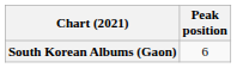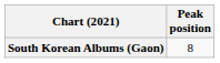South Korean Albums (Gaon) | Peak position: 6 -> 8
